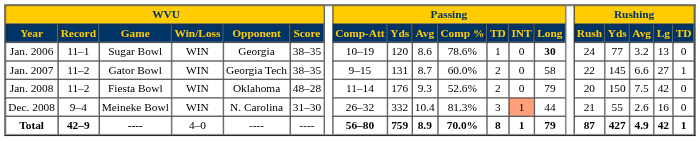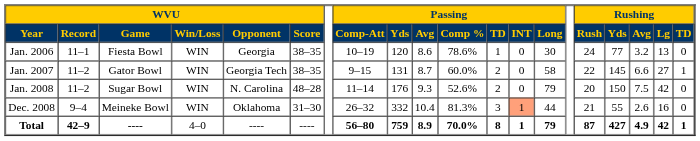Jan. 2006 | WVU / Game: Sugar Bowl -> Fiesta Bowl
Jan. 2006 | Passing / Long: bold -> normal
Jan. 2008 | WVU / Game: Fiesta Bowl -> Sugar Bowl
Jan. 2008 | WVU / Opponent: Oklahoma -> N. Carolina
Dec. 2008 | WVU / Opponent: N. Carolina -> Oklahoma
